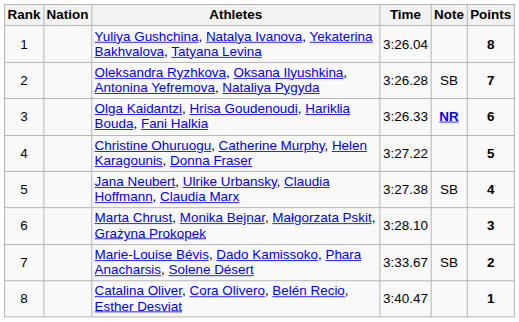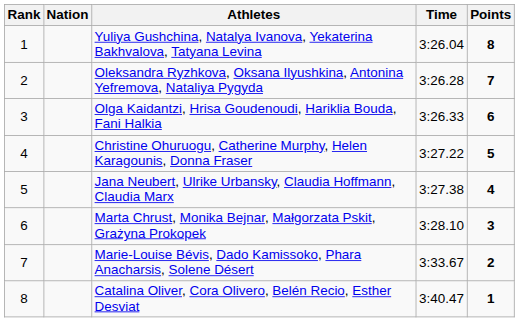- column: Note | SB | NR | SB | SB
